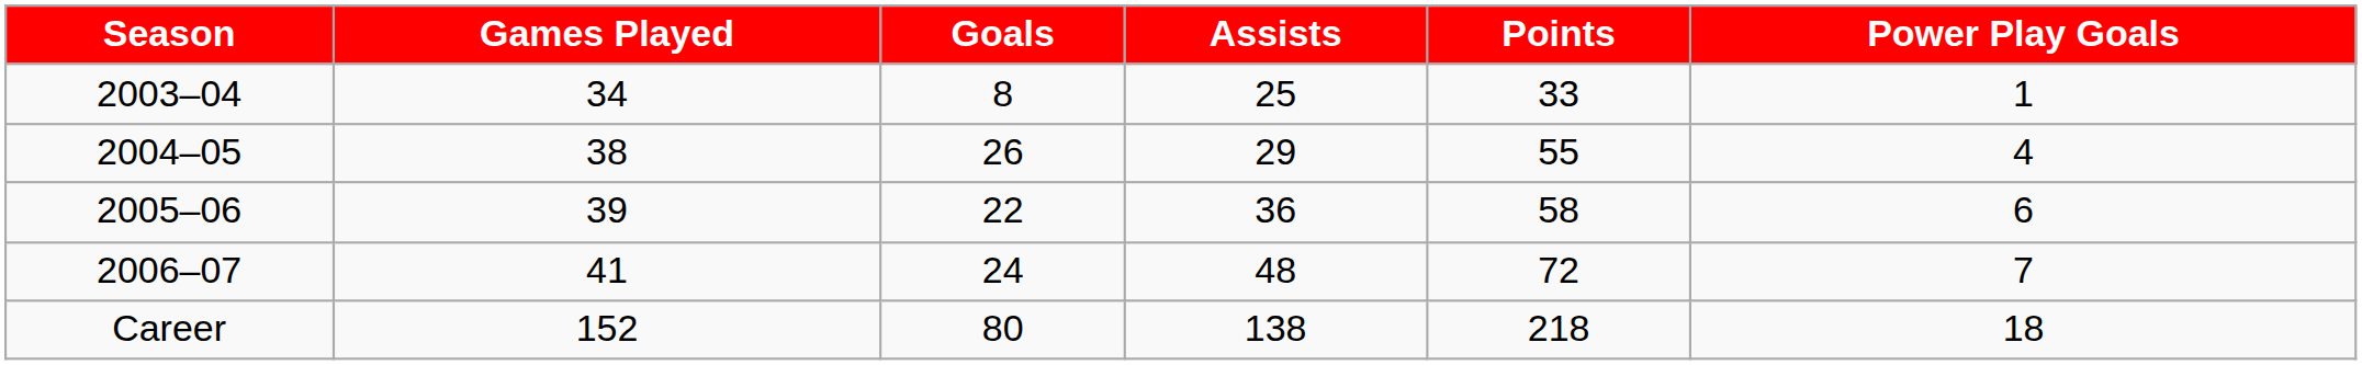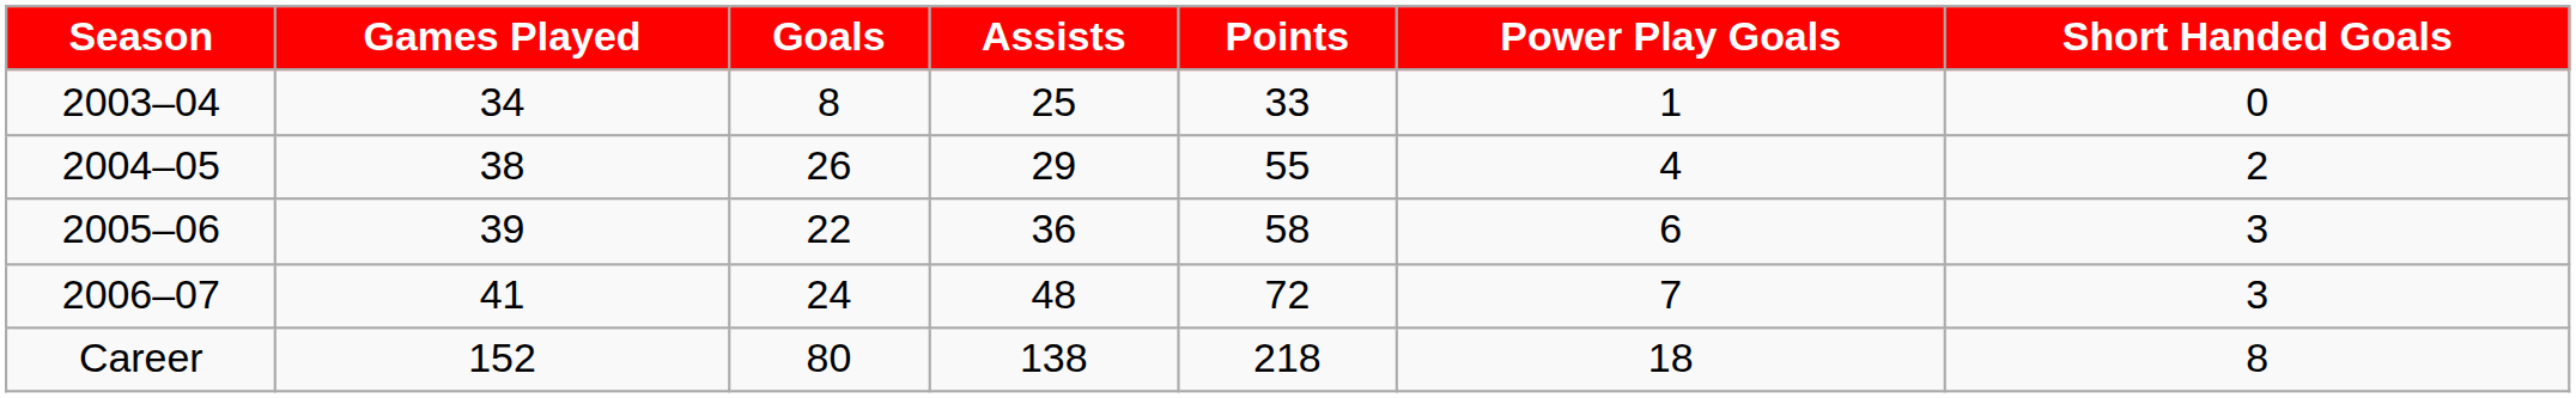+ column: Short Handed Goals | 0 | 2 | 3 | 3 | 8
